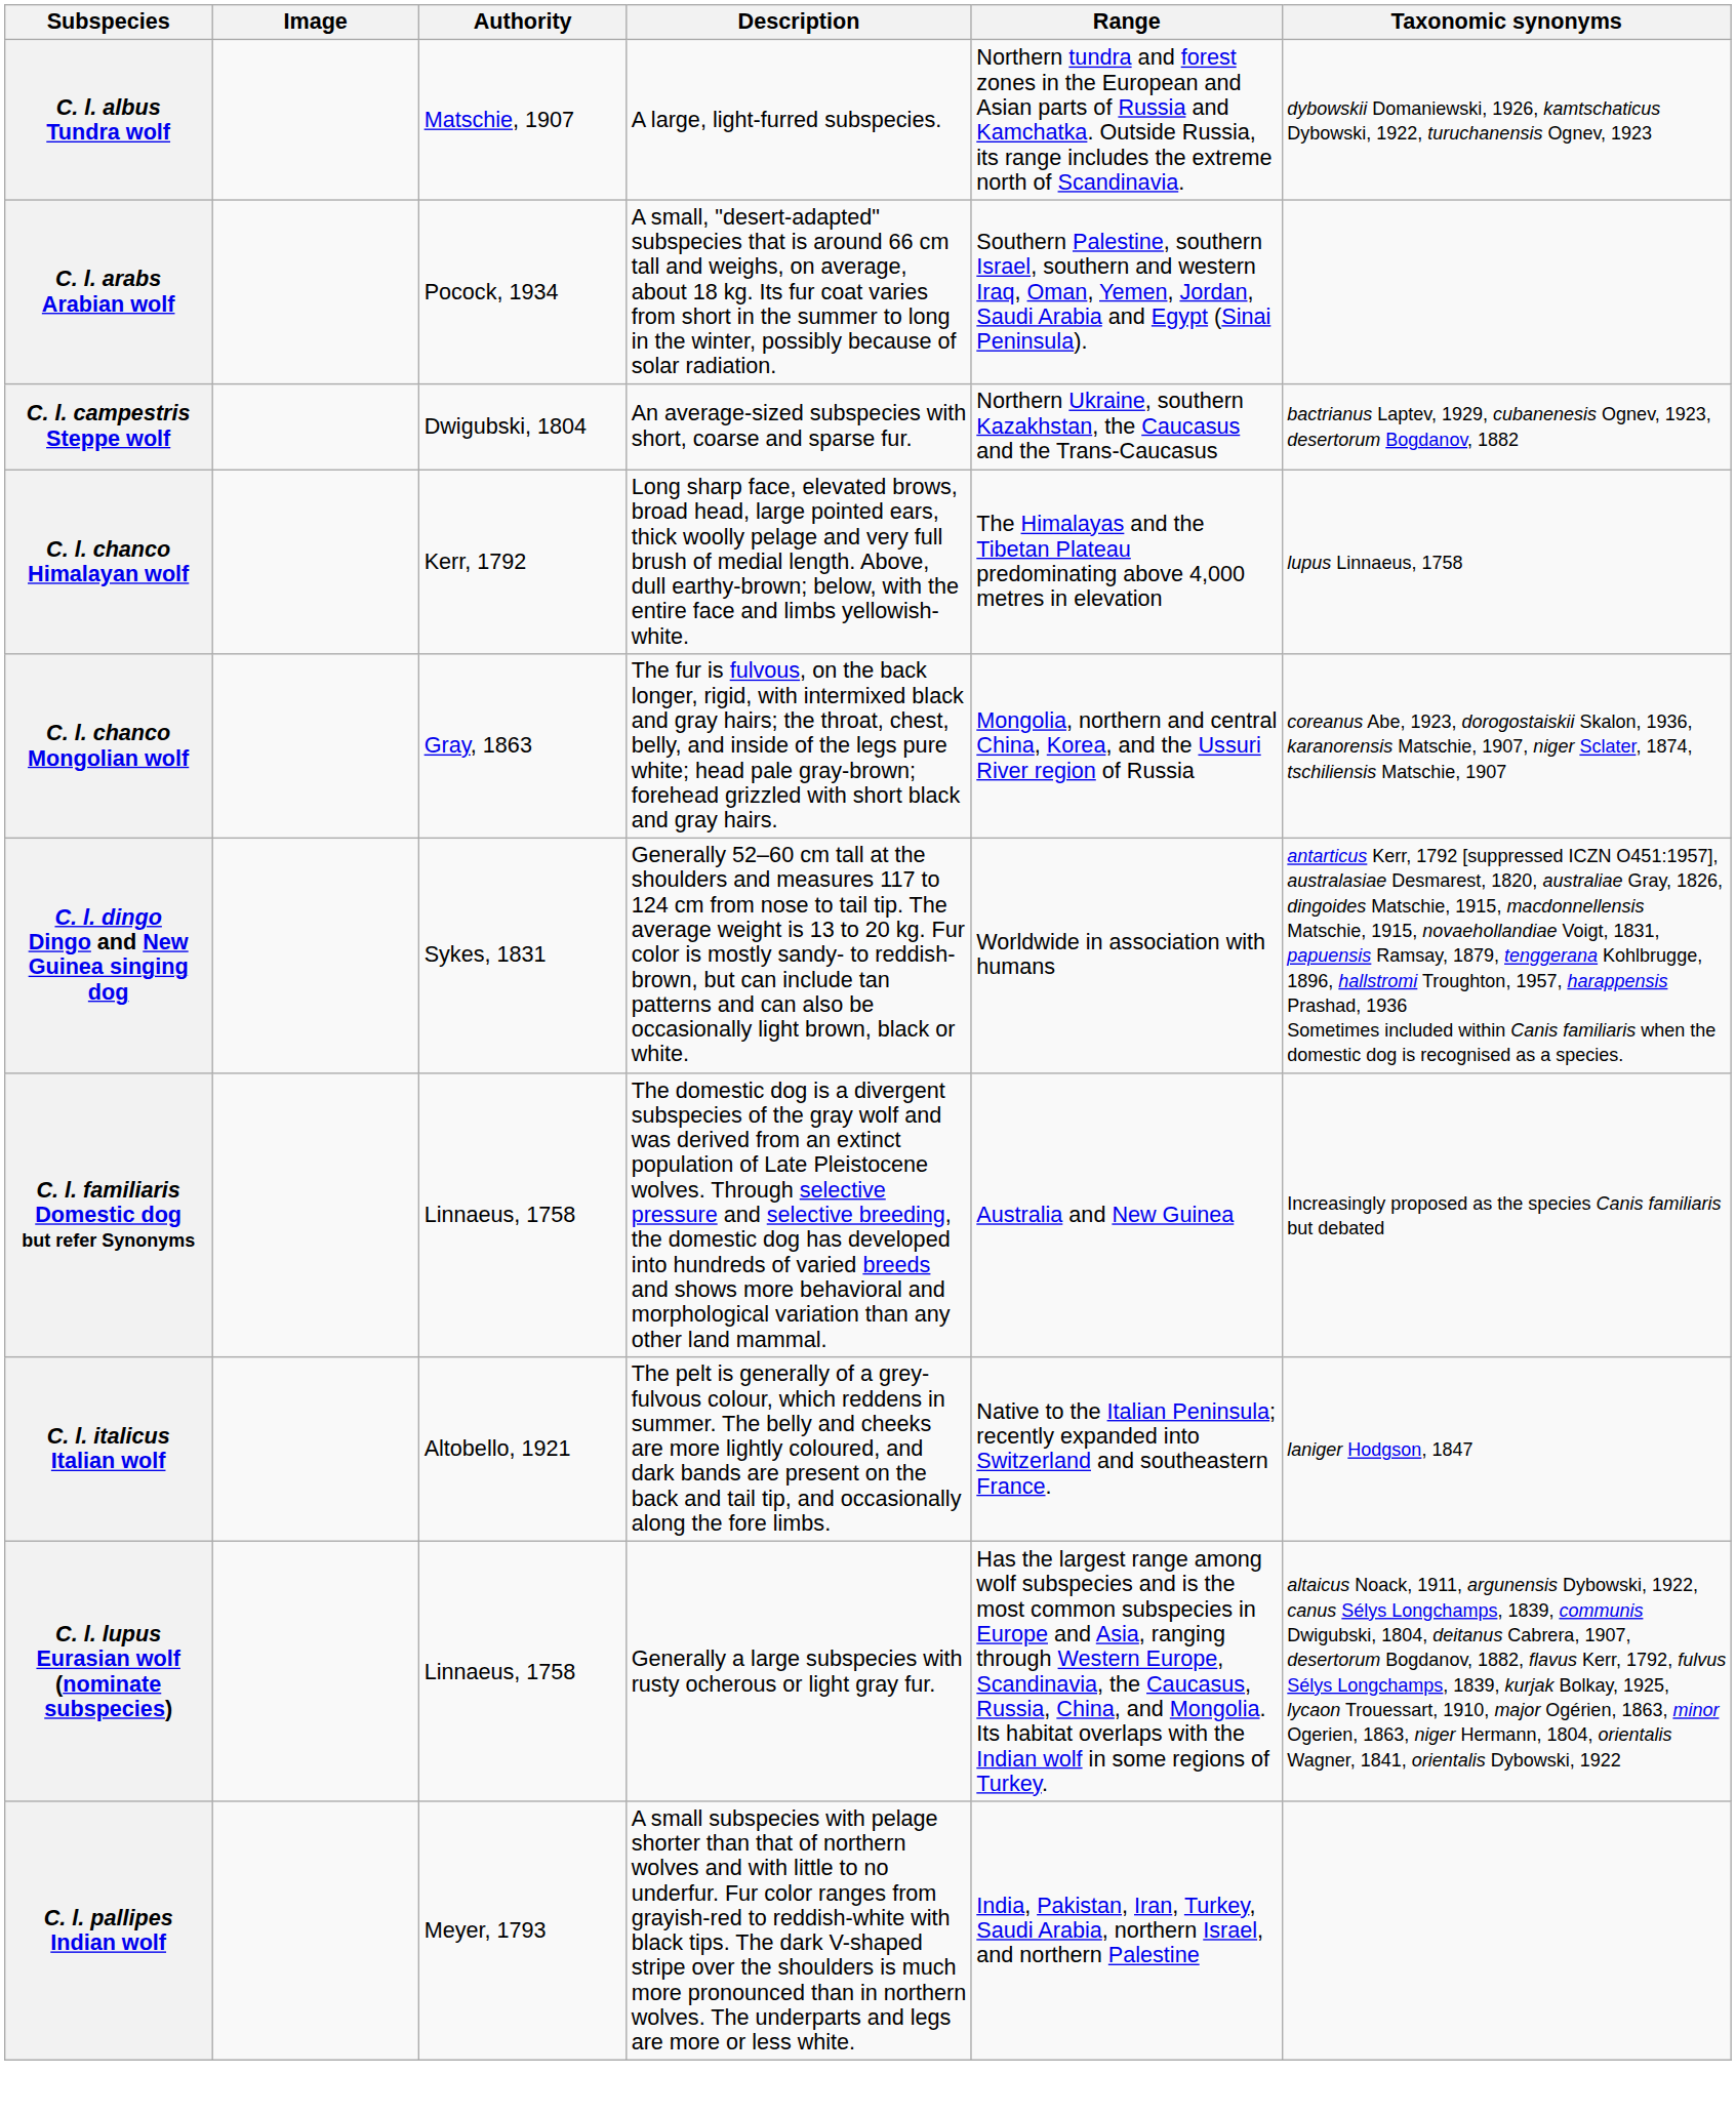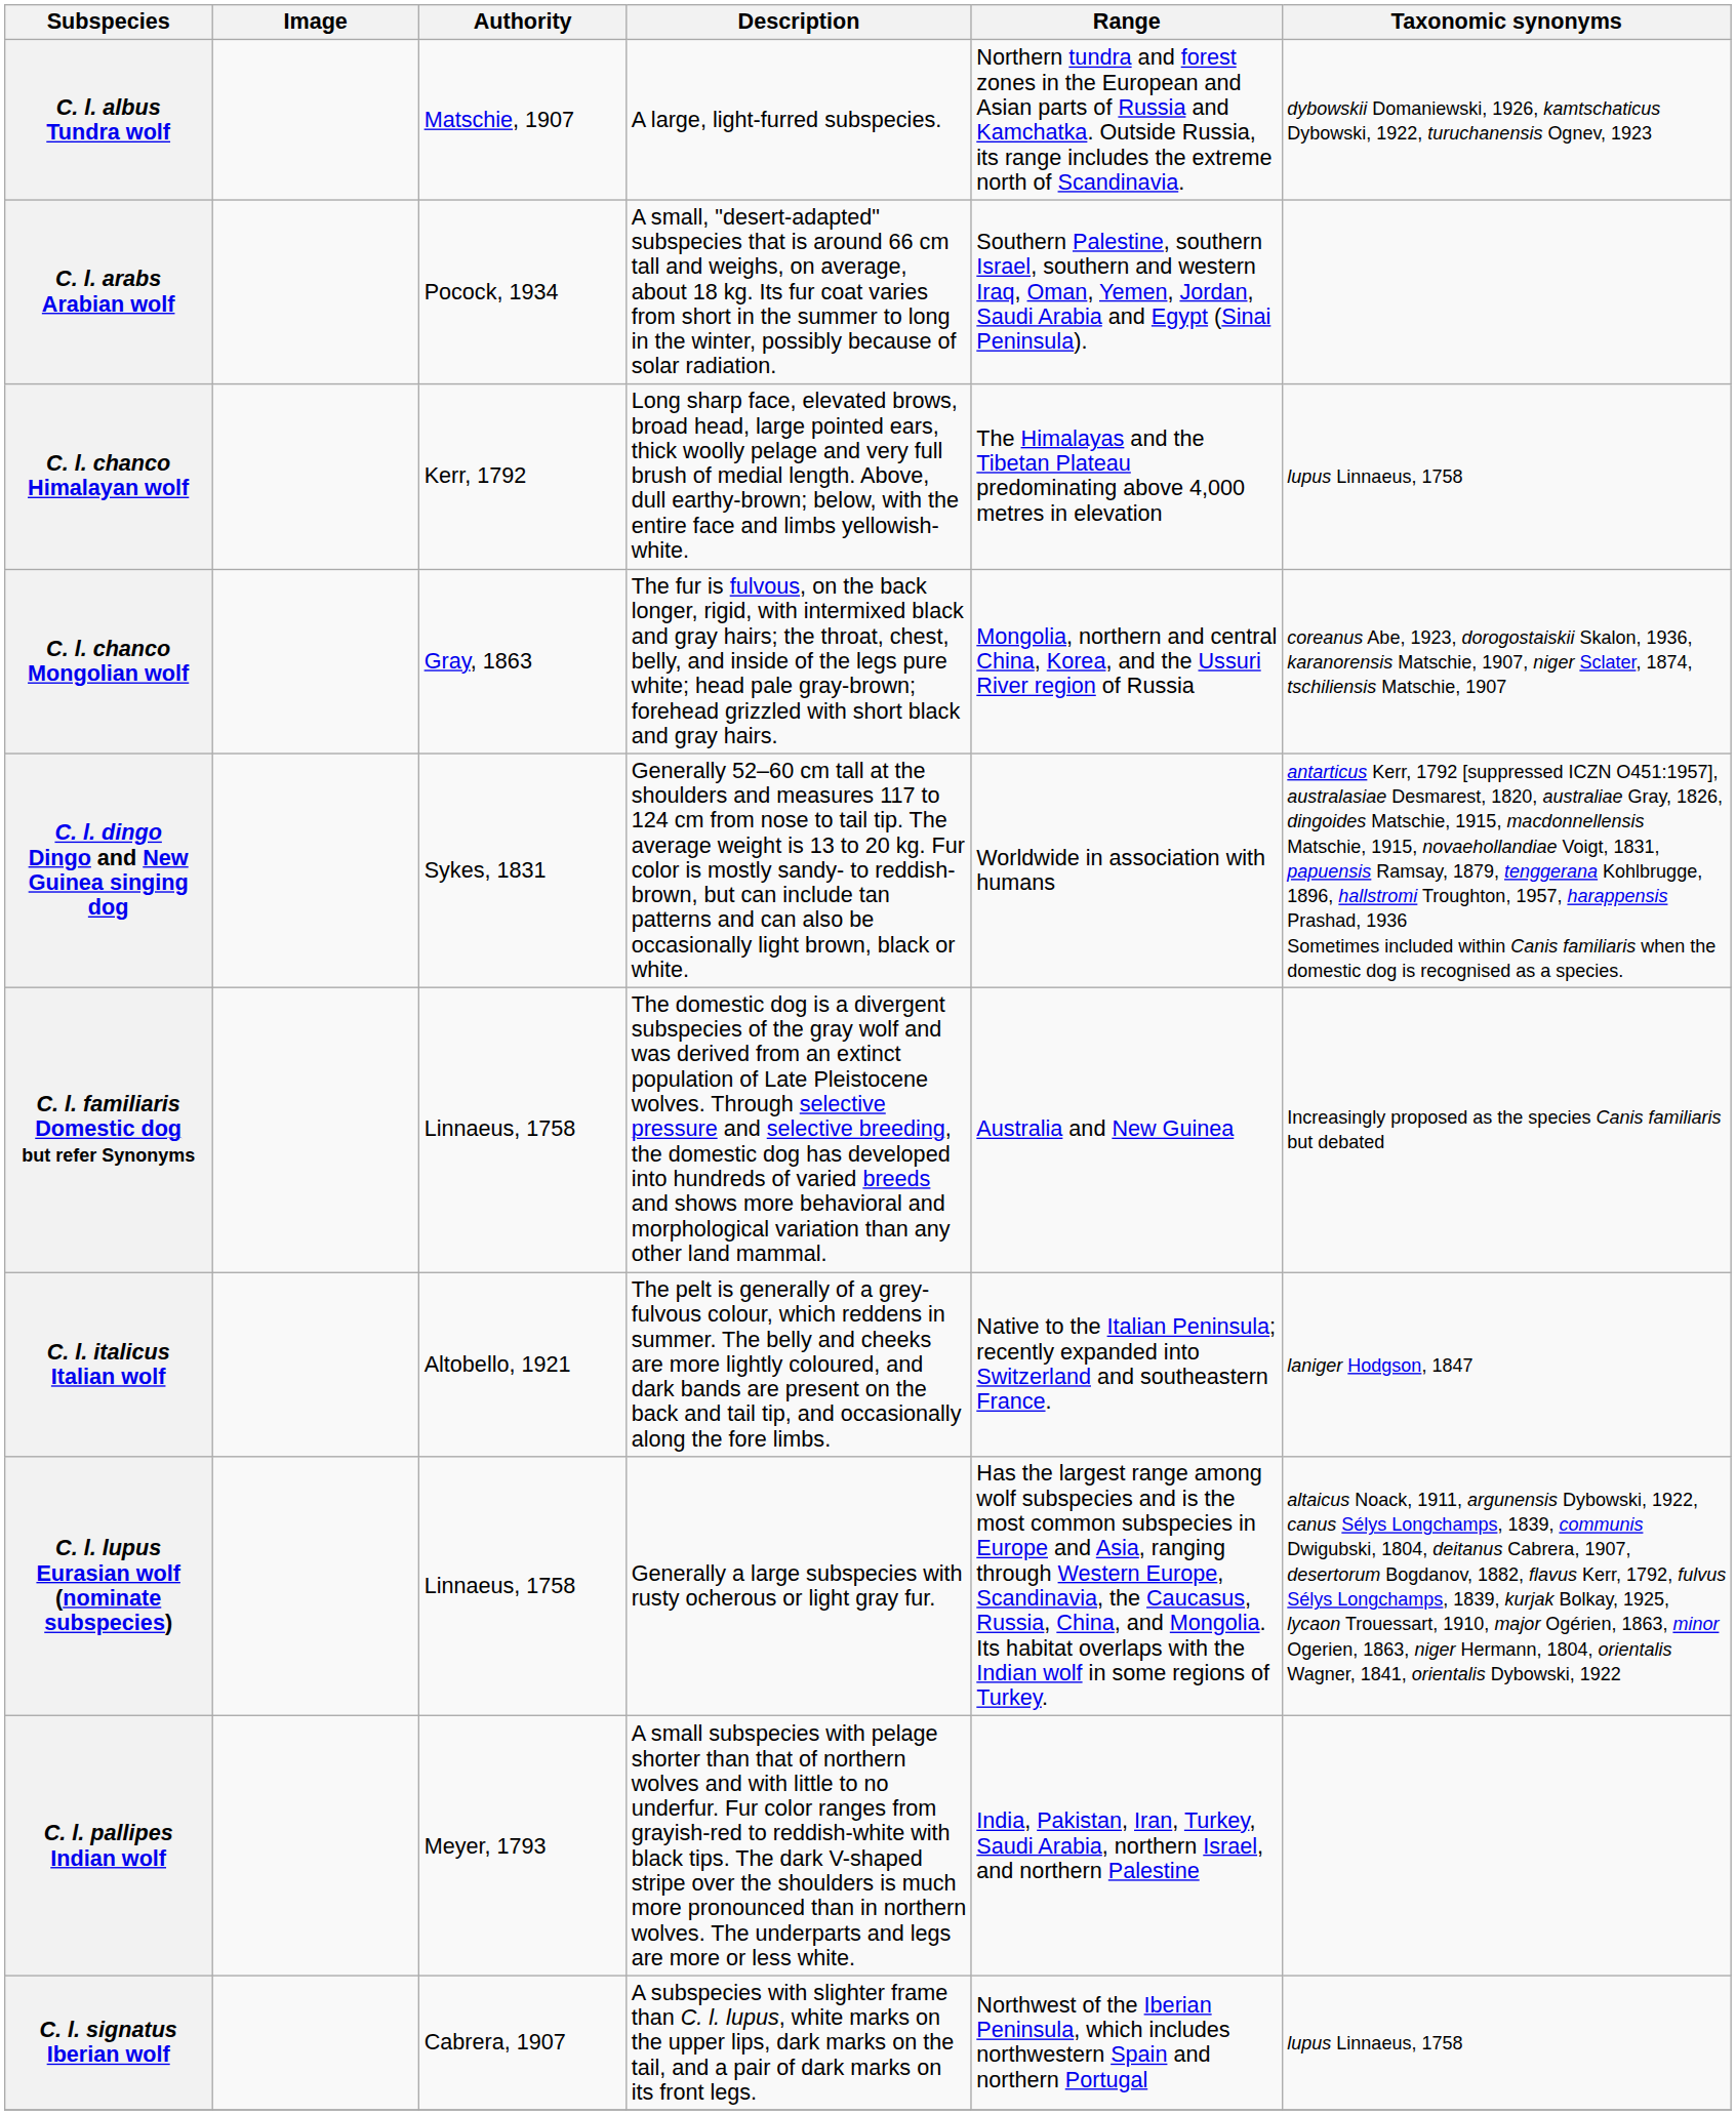- row: C. l. campestris Steppe wolf | Dwigubski, 1804 | An average-sized subspecies with short, coarse and sparse fur. | Northern Ukraine, southern Kazakhstan, the Caucasus and the Trans-Caucasus | bactrianus Laptev, 1929, cubanenesis Ognev, 1923, desertorum Bogdanov, 1882
+ row: C. l. signatus Iberian wolf | Cabrera, 1907 | A subspecies with slighter frame than C. l. lupus, white marks on the upper lips, dark marks on the tail, and a pair of dark marks on its front legs. | Northwest of the Iberian Peninsula, which includes northwestern Spain and northern Portugal | lupus Linnaeus, 1758
